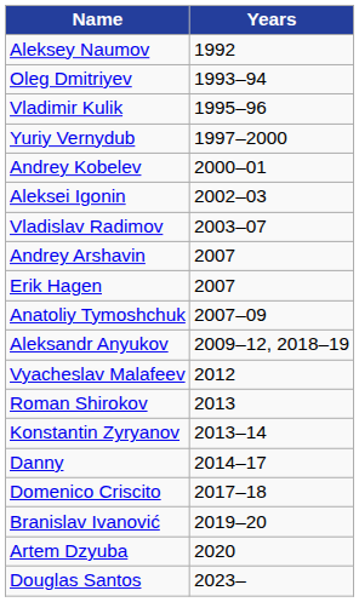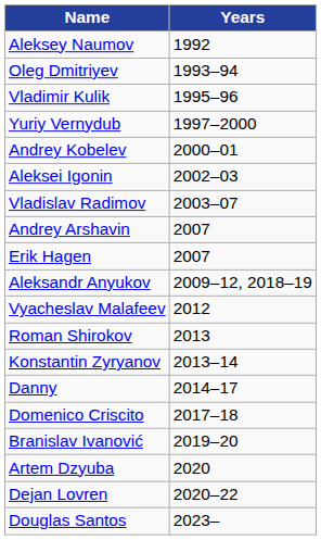- row: Anatoliy Tymoshchuk | 2007–09
+ row: Dejan Lovren | 2020–22
